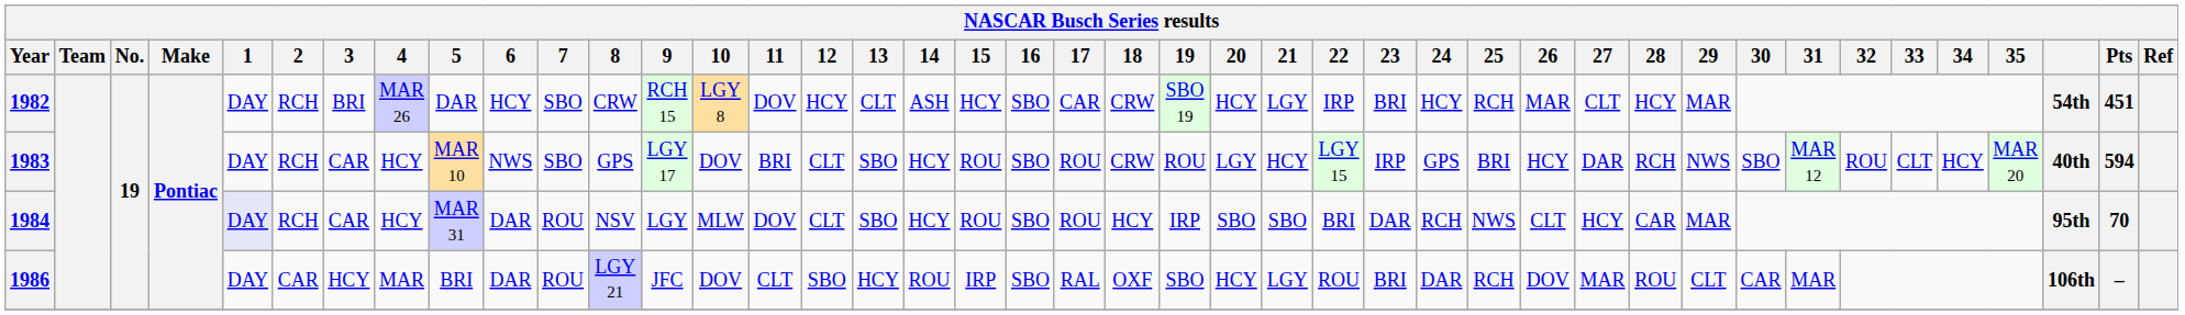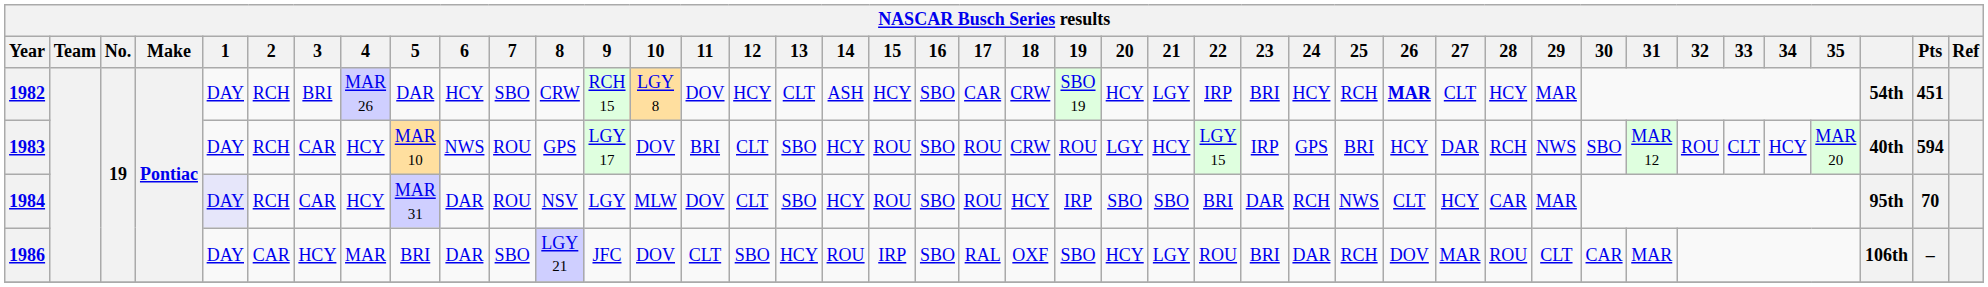1982 | 26: normal -> bold
1983 | 7: SBO -> ROU
1986 | 7: ROU -> SBO
